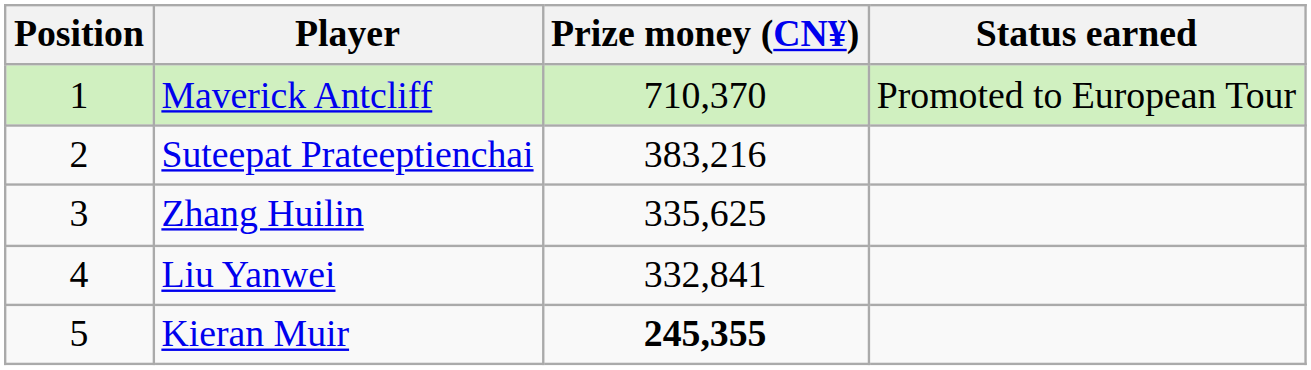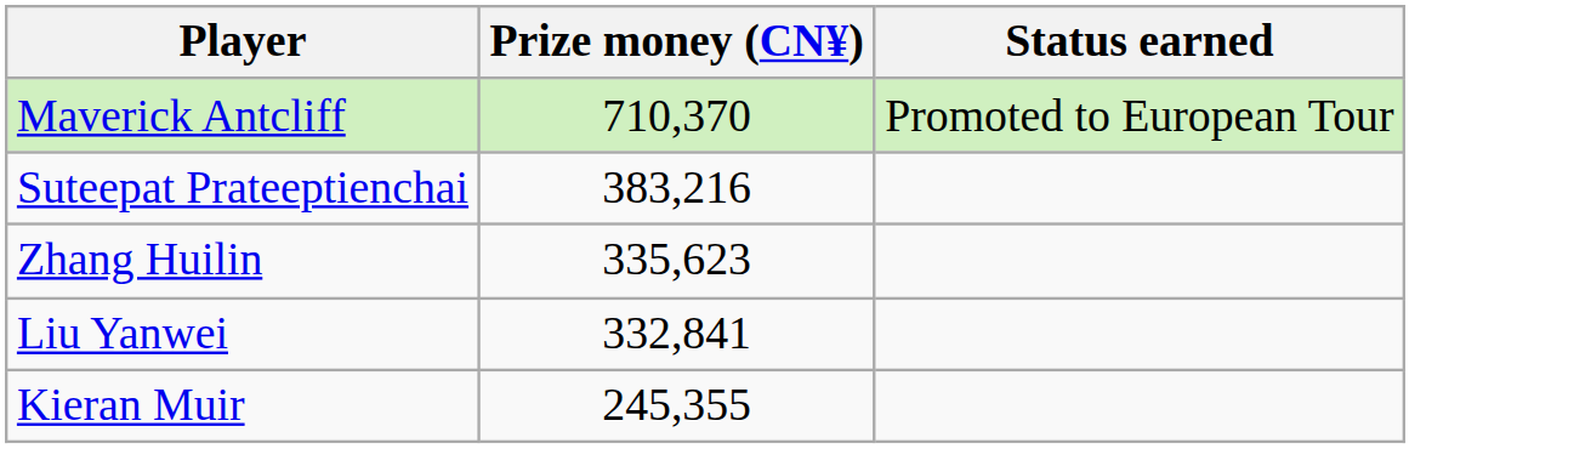- column: Position | 1 | 2 | 3 | 4 | 5
Zhang Huilin | Prize money (CN¥): 335,625 -> 335,623
Kieran Muir | Prize money (CN¥): bold -> normal
